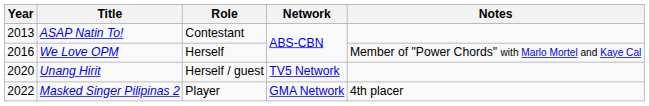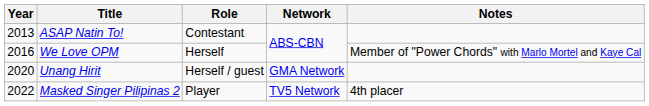Unang Hirit | Network: TV5 Network -> GMA Network
Masked Singer Pilipinas 2 | Network: GMA Network -> TV5 Network
